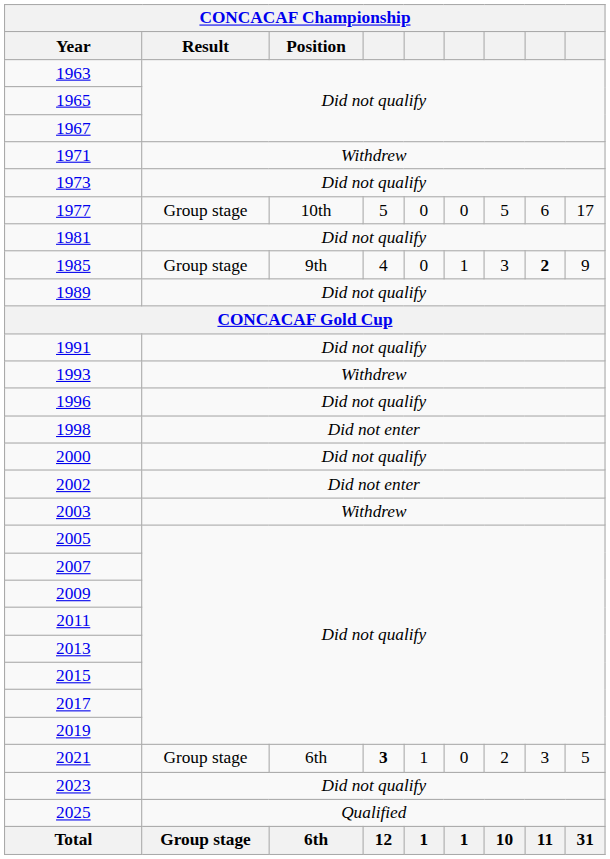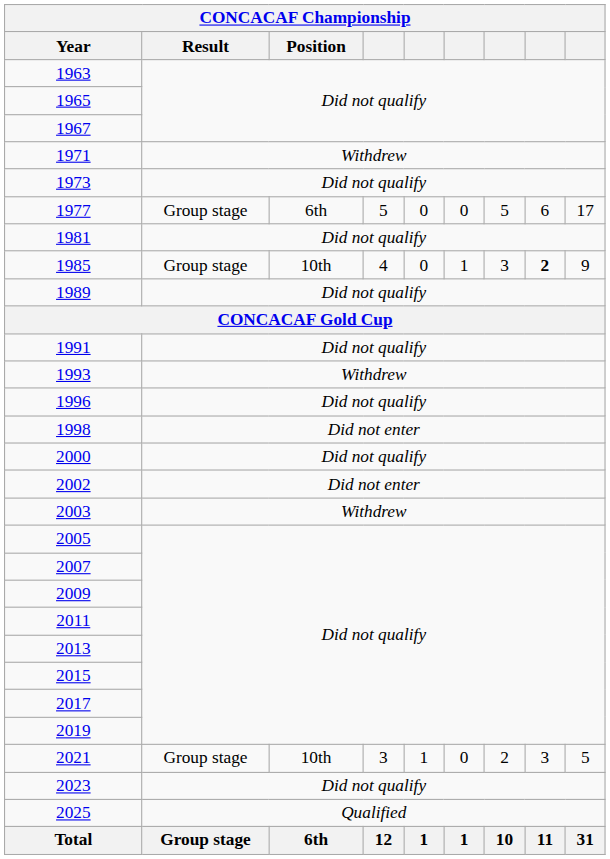1977 | Position: 10th -> 6th
1985 | Position: 9th -> 10th
2021 | Position: 6th -> 10th
2021 | column 4: bold -> normal
